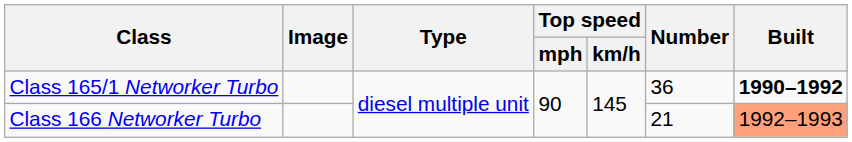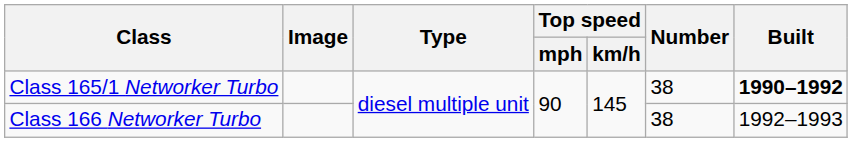Class 165/1 Networker Turbo | Number: 36 -> 38
Class 166 Networker Turbo | Number: 21 -> 38
Class 166 Networker Turbo | Built: lightsalmon background -> no background
